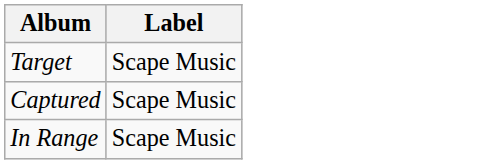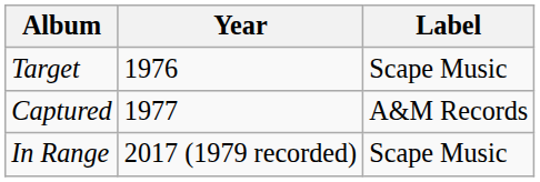+ column: Year | 1976 | 1977 | 2017 (1979 recorded)
Captured | Label: Scape Music -> A&M Records
